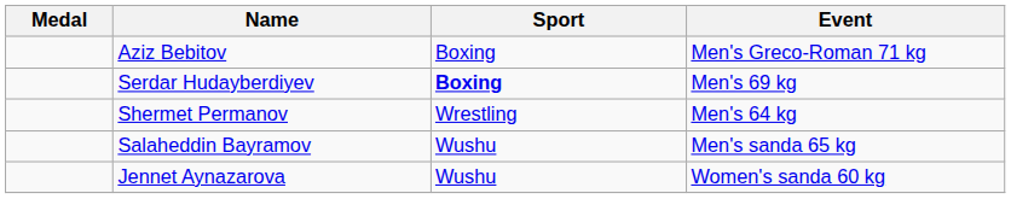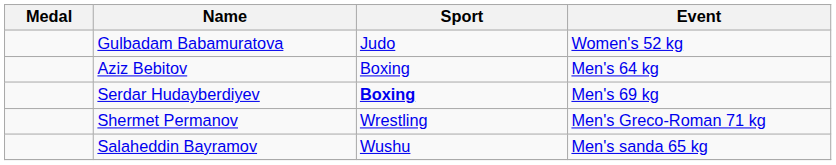+ row: Gulbadam Babamuratova | Judo | Women's 52 kg
Aziz Bebitov | Event: Men's Greco-Roman 71 kg -> Men's 64 kg
Shermet Permanov | Event: Men's 64 kg -> Men's Greco-Roman 71 kg
- row: Jennet Aynazarova | Wushu | Women's sanda 60 kg
